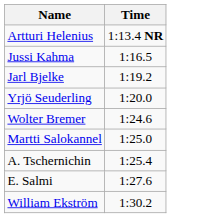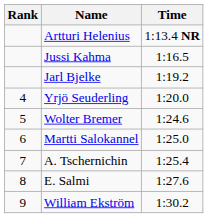+ column: Rank | 4 | 5 | 6 | 7 | 8 | 9
